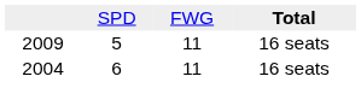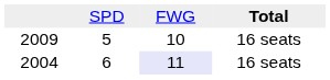2009 | column 3: 11 -> 10
2004 | column 3: no background -> lavender background
